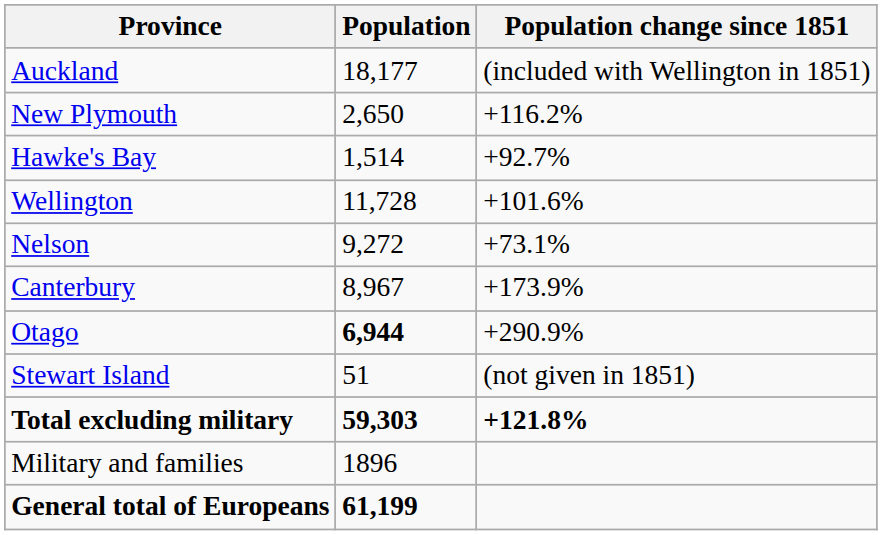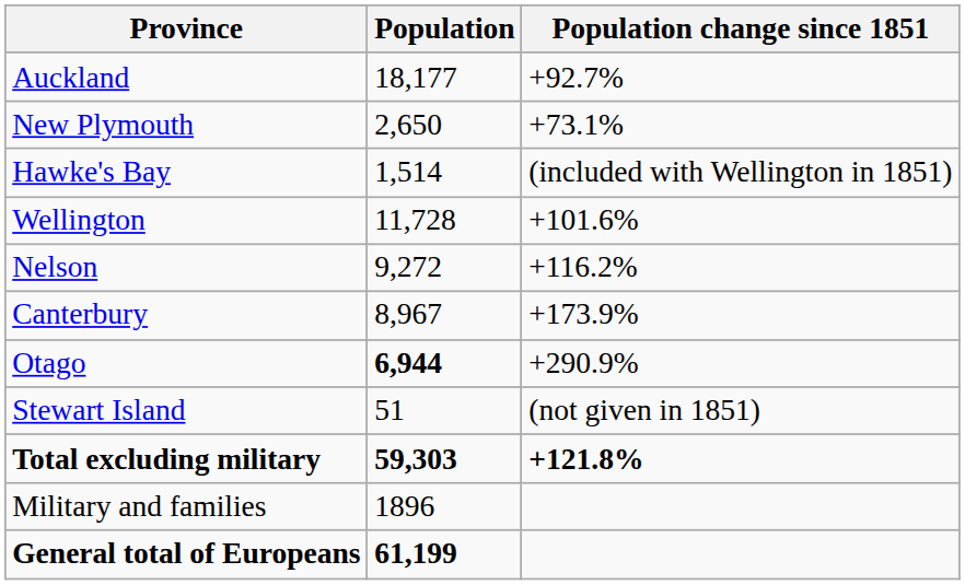Auckland | Population change since 1851: (included with Wellington in 1851) -> +92.7%
New Plymouth | Population change since 1851: +116.2% -> +73.1%
Hawke's Bay | Population change since 1851: +92.7% -> (included with Wellington in 1851)
Nelson | Population change since 1851: +73.1% -> +116.2%
